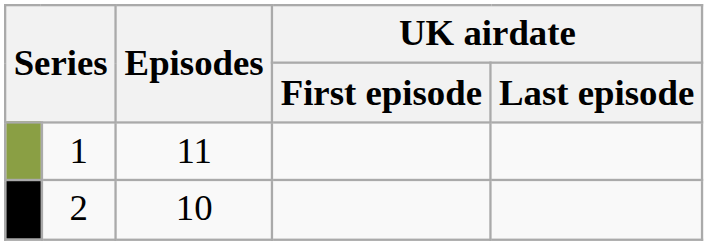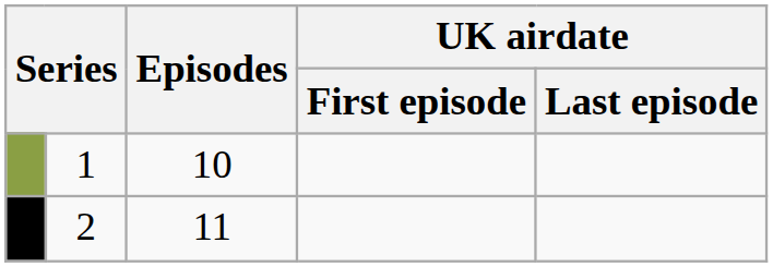1 | Episodes: 11 -> 10
2 | Episodes: 10 -> 11
